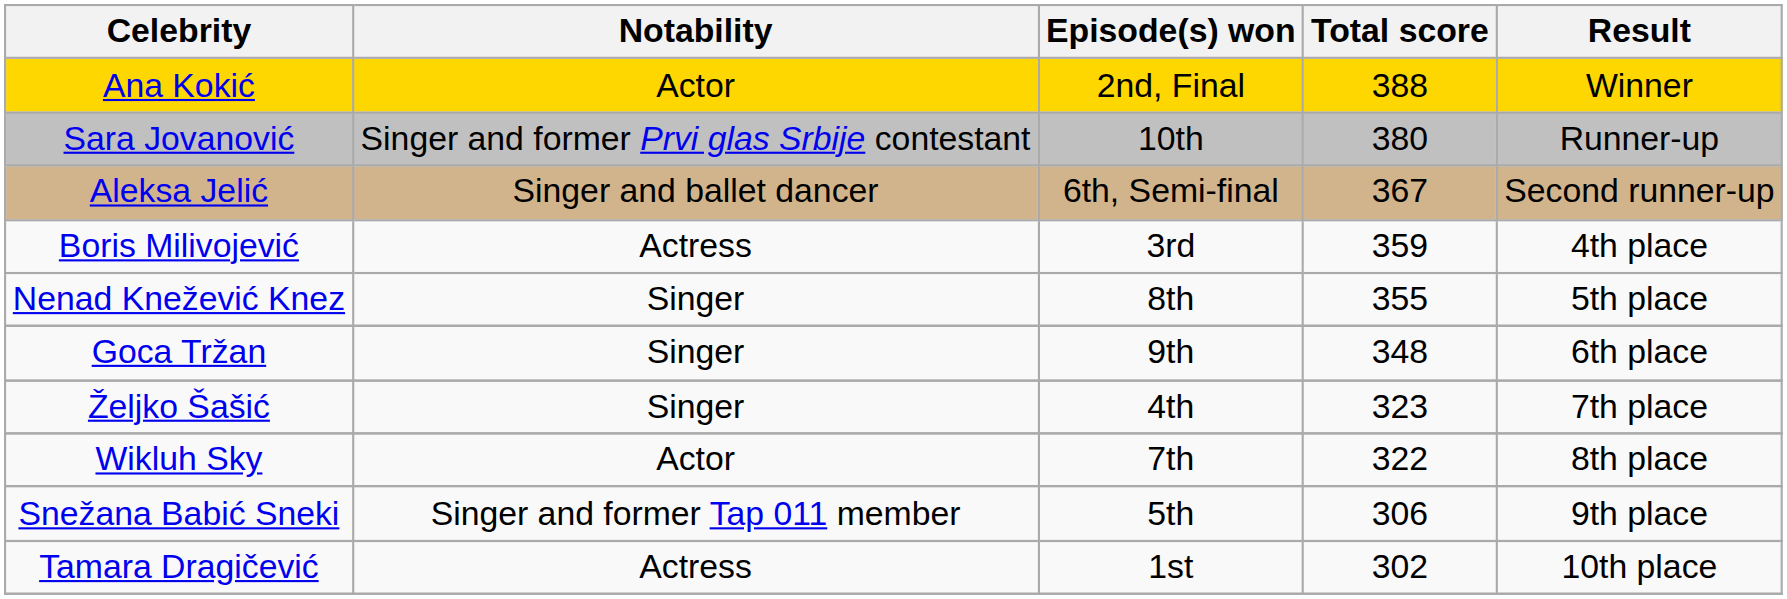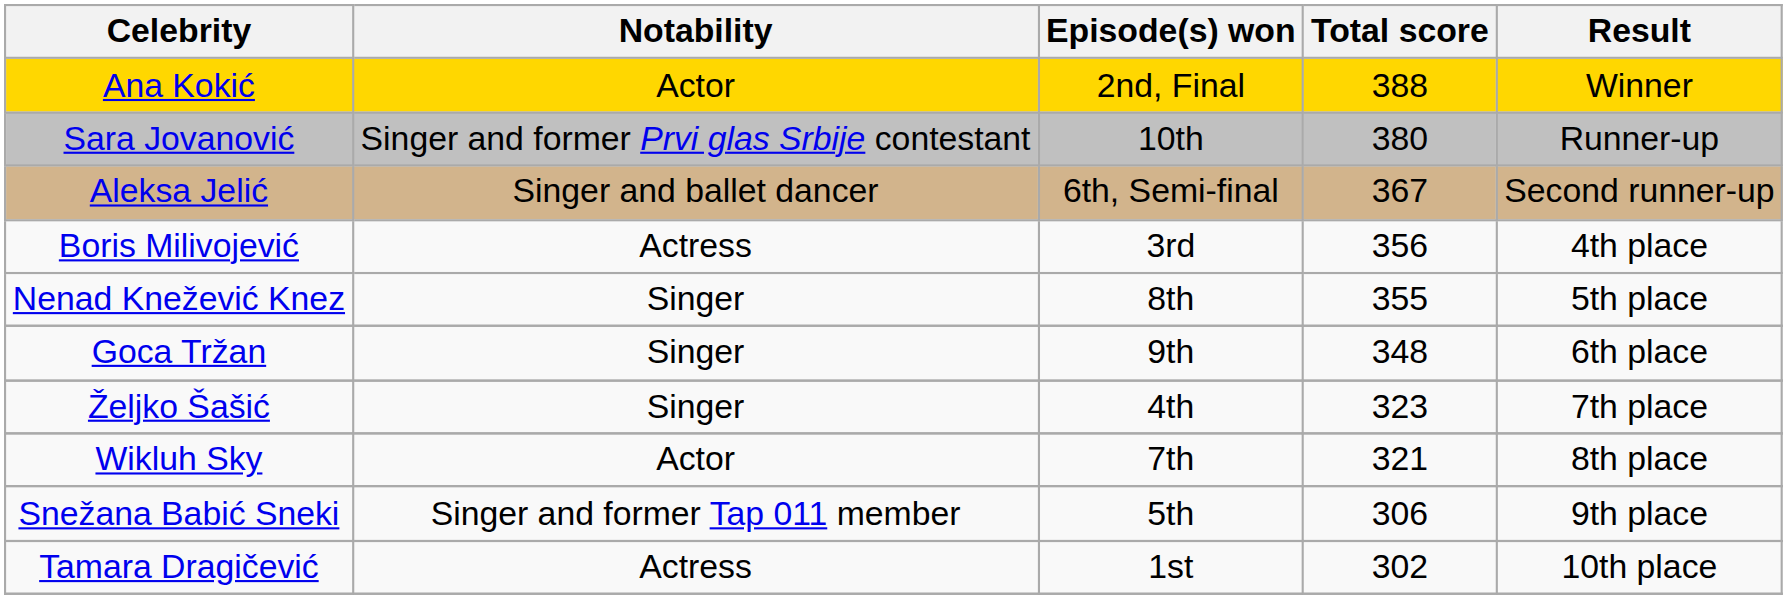Boris Milivojević | Total score: 359 -> 356
Wikluh Sky | Total score: 322 -> 321
